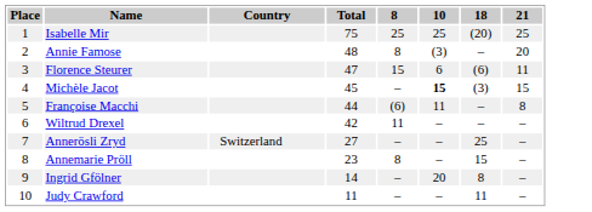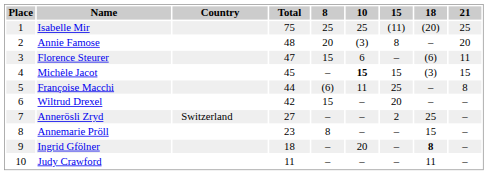+ column: 15 | (11) | 8 | – | 15 | 25 | 20 | 2 | – | – | –
Annie Famose | 8: 8 -> 20
Wiltrud Drexel | 8: 11 -> 15
Ingrid Gfölner | Total: 14 -> 18
Ingrid Gfölner | 18: normal -> bold
